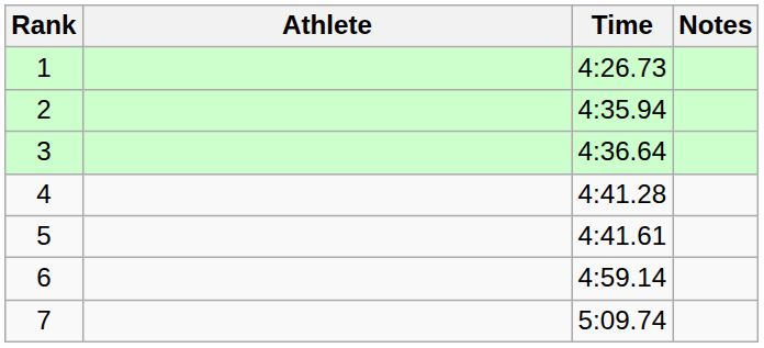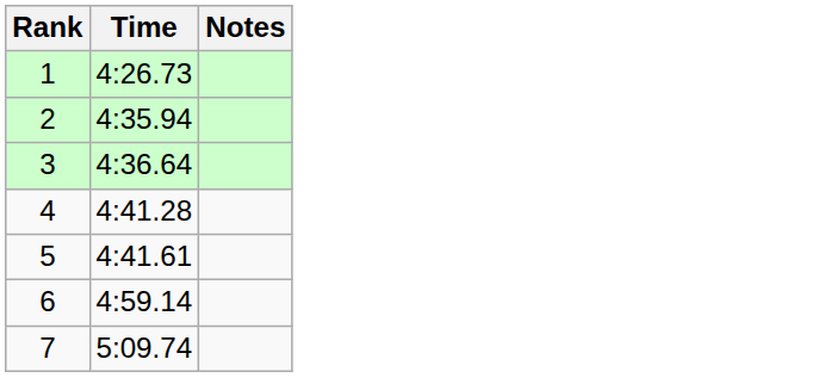- column: Athlete
